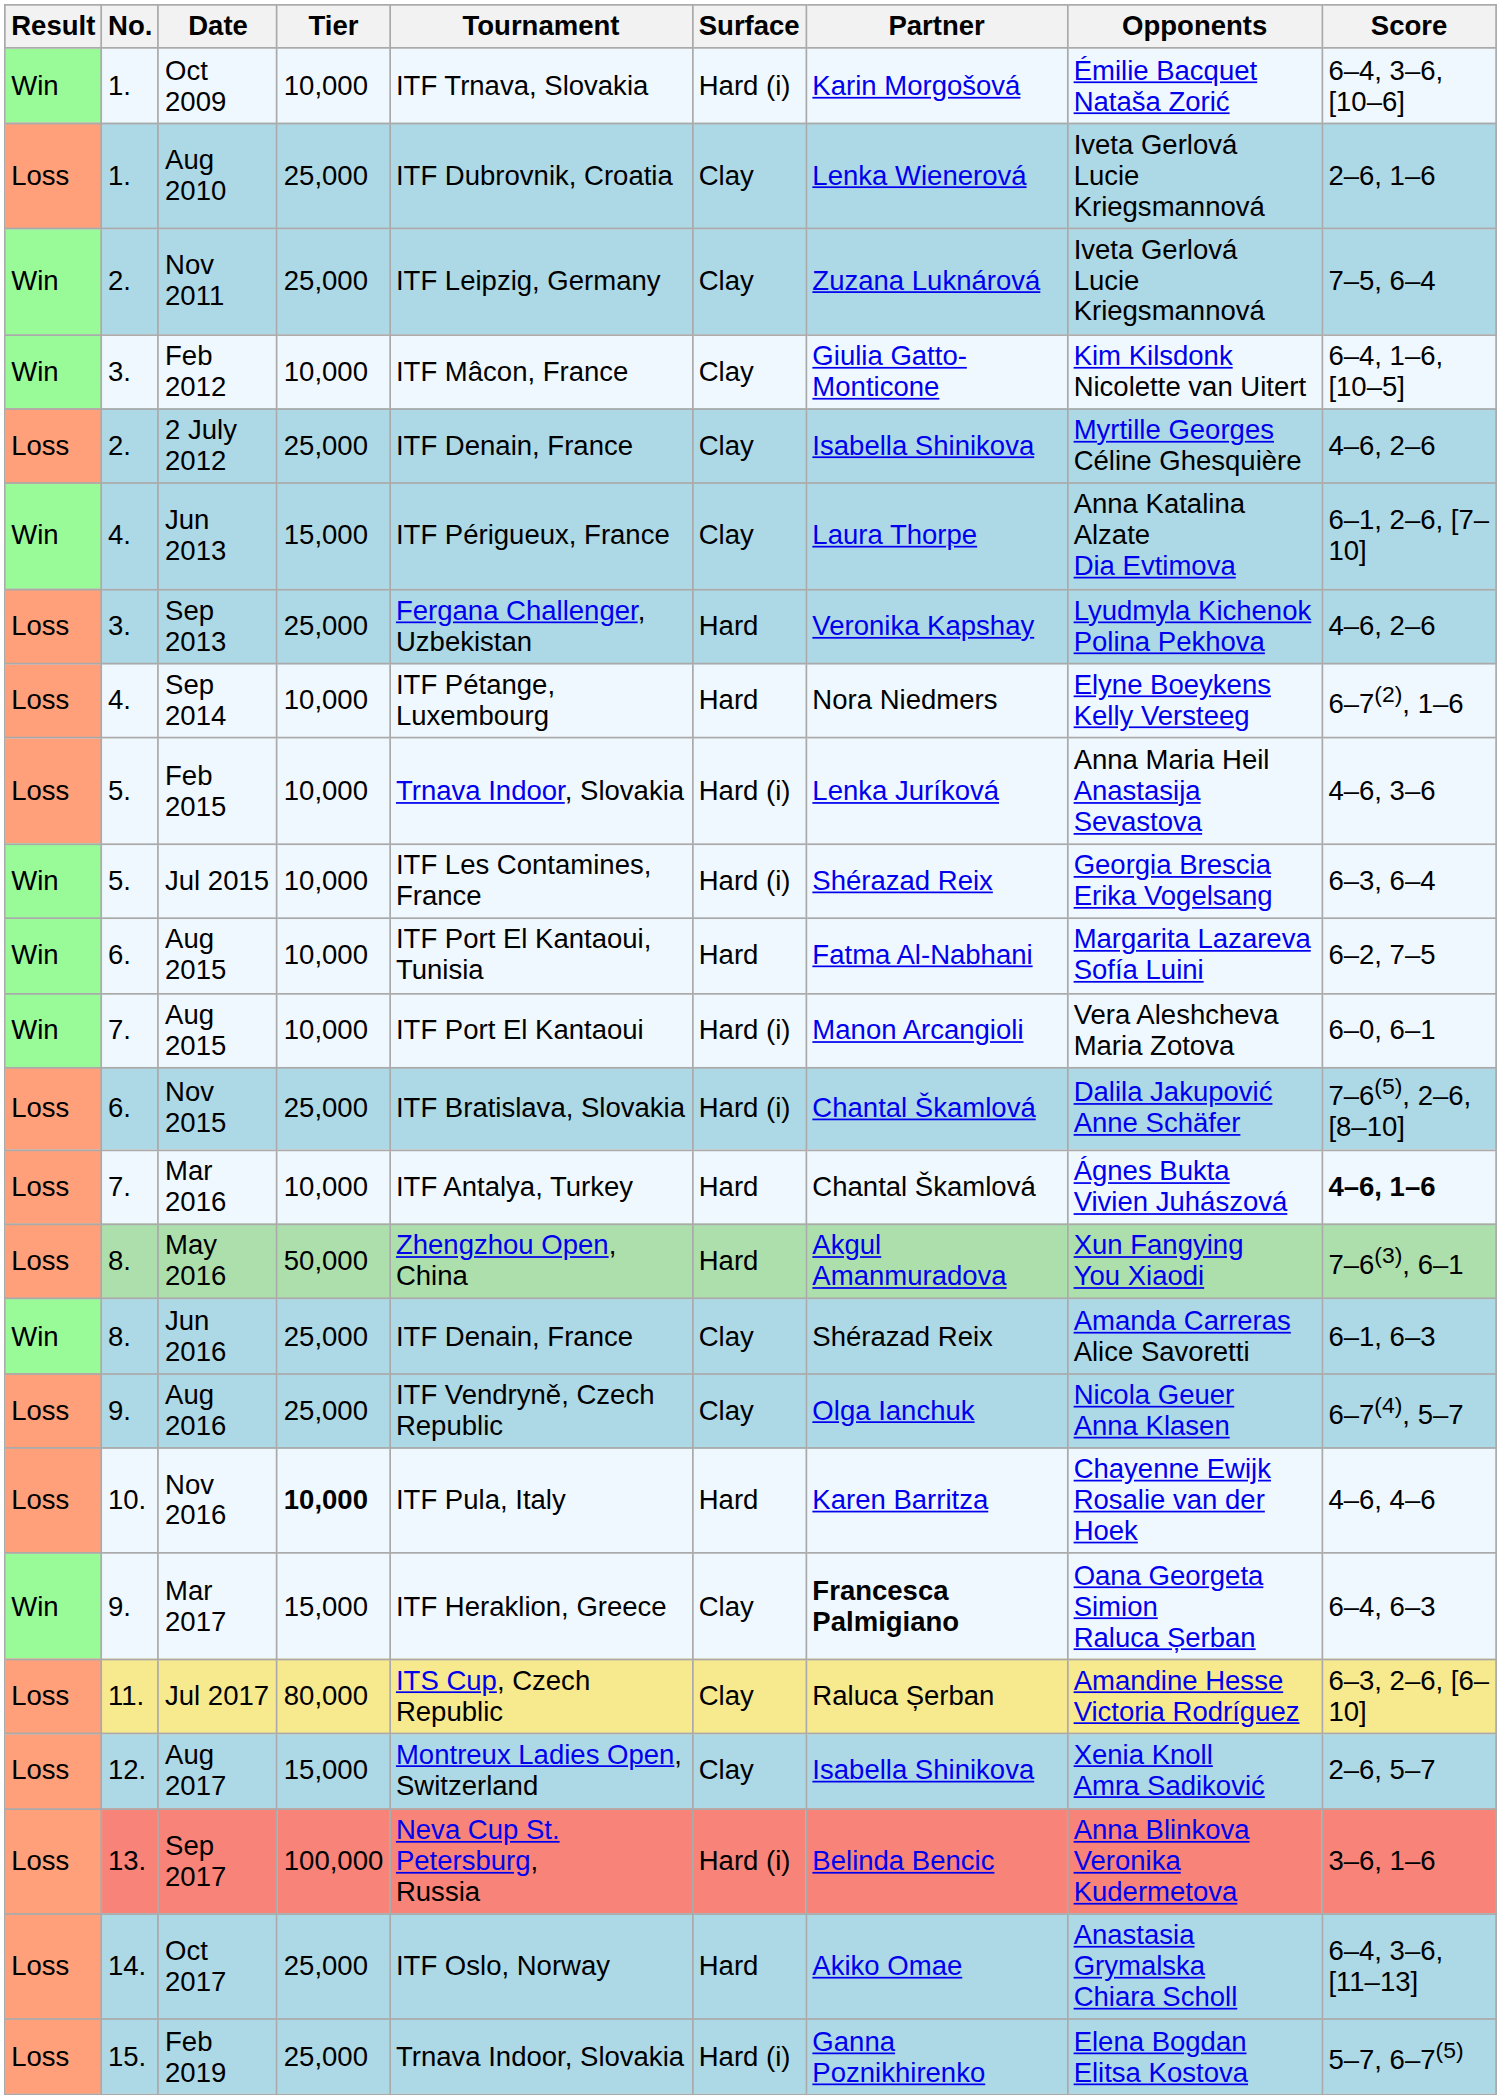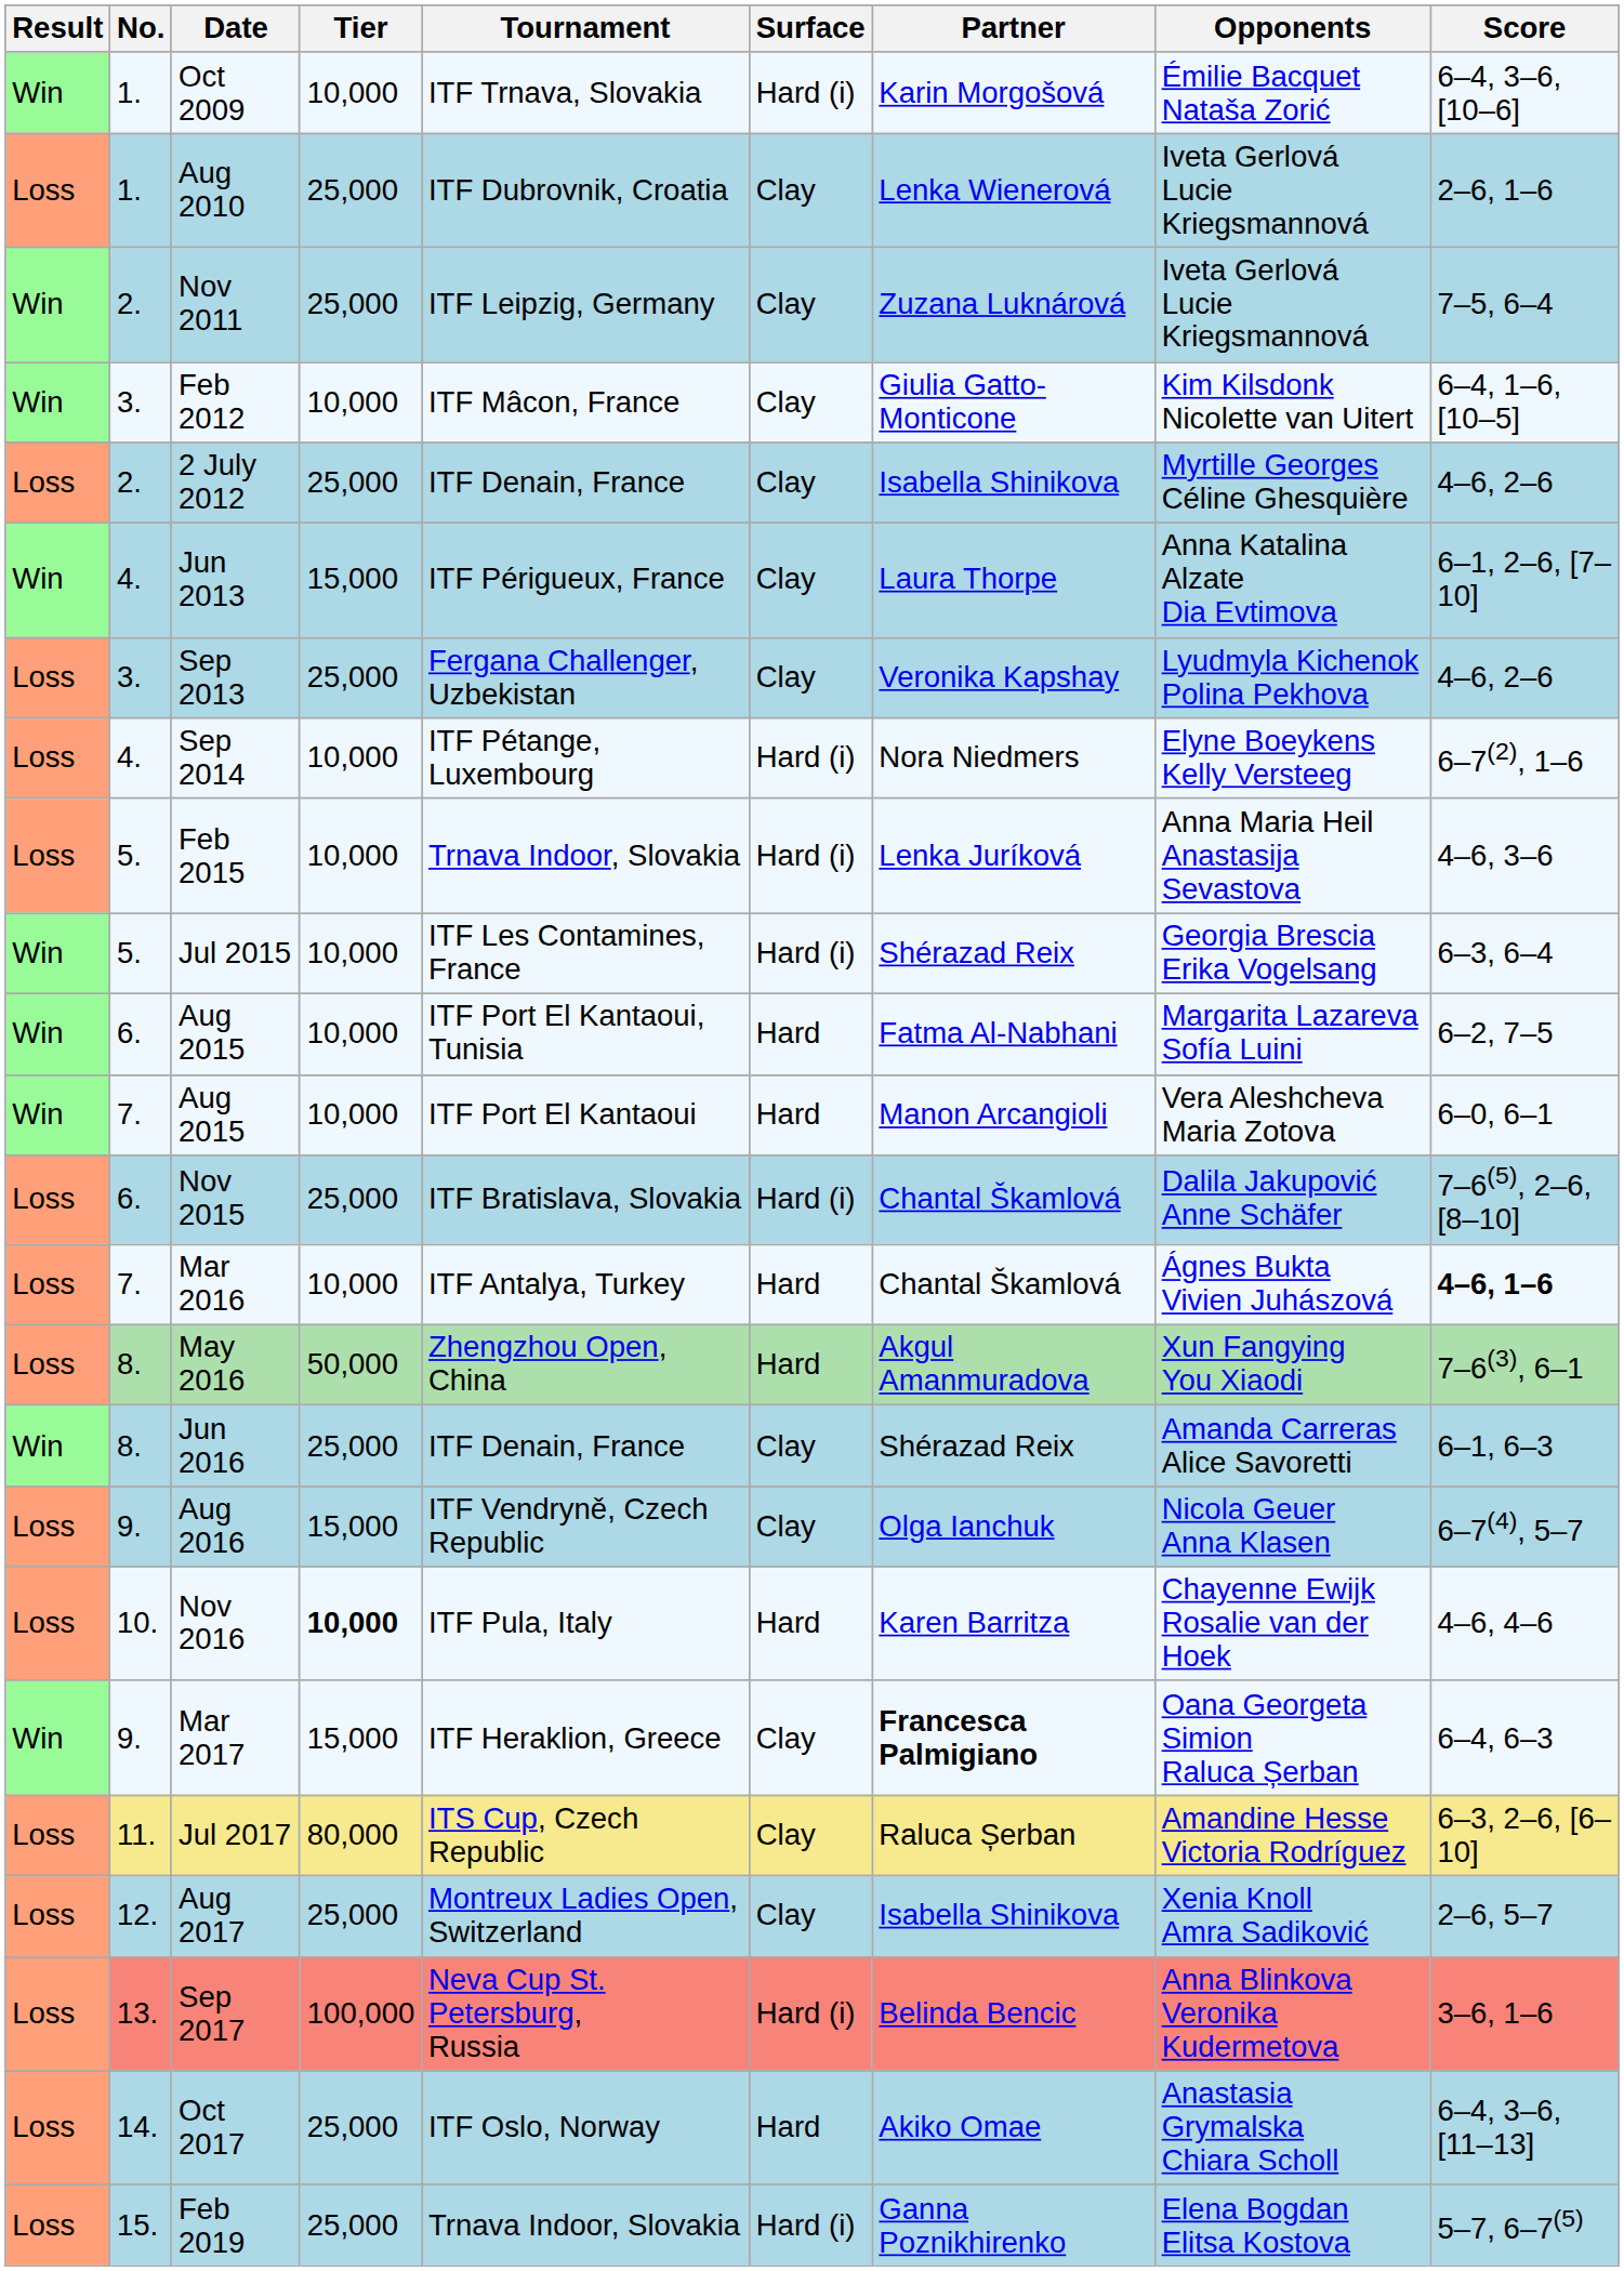Sep 2013 | Surface: Hard -> Clay
Sep 2014 | Surface: Hard -> Hard (i)
7. / Aug 2015 | Surface: Hard (i) -> Hard
Aug 2016 | Tier: 25,000 -> 15,000
Aug 2017 | Tier: 15,000 -> 25,000
